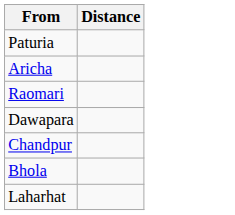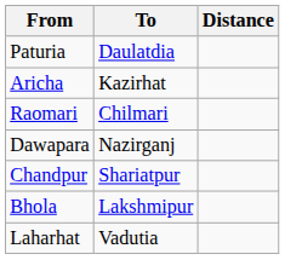+ column: To | Daulatdia | Kazirhat | Chilmari | Nazirganj | Shariatpur | Lakshmipur | Vadutia
